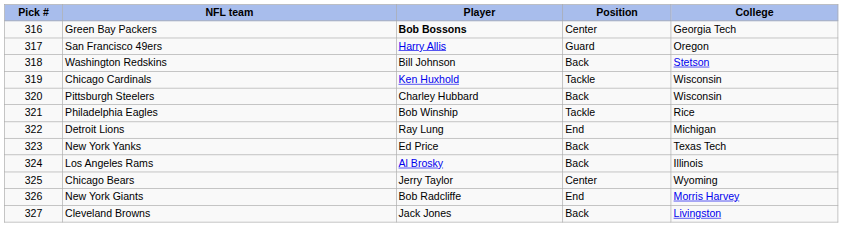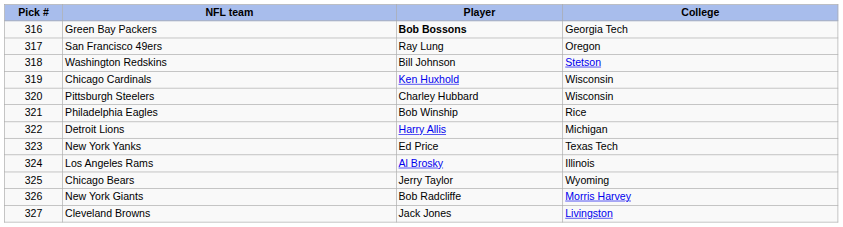- column: Position | Center | Guard | Back | Tackle | Back | Tackle | End | Back | Back | Center | End | Back
San Francisco 49ers | Player: Harry Allis -> Ray Lung
Detroit Lions | Player: Ray Lung -> Harry Allis
